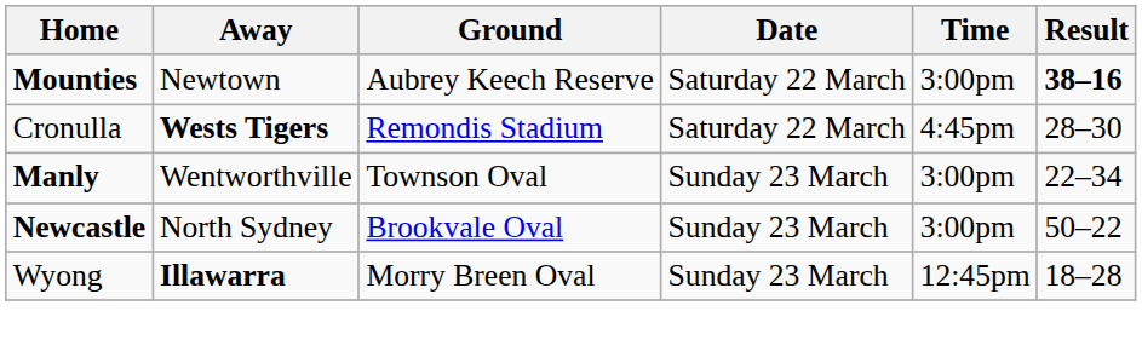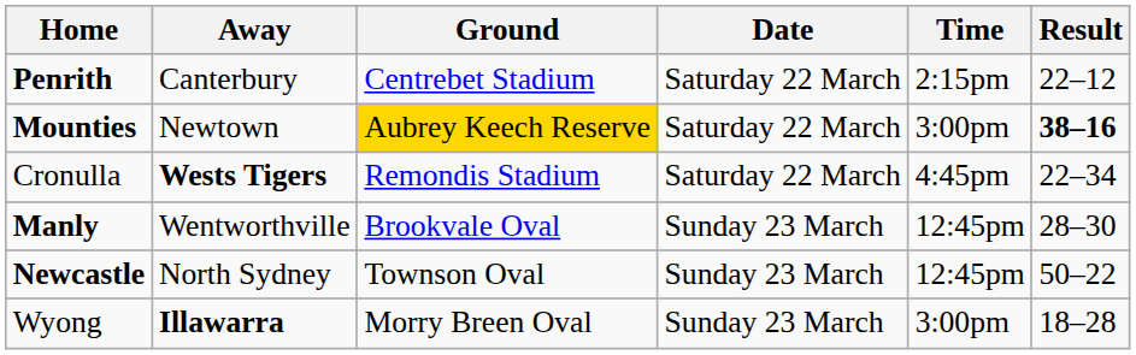+ row: Penrith | Canterbury | Centrebet Stadium | Saturday 22 March | 2:15pm | 22–12
Mounties | Ground: no background -> gold background
Cronulla | Result: 28–30 -> 22–34
Manly | Ground: Townson Oval -> Brookvale Oval
Manly | Time: 3:00pm -> 12:45pm
Manly | Result: 22–34 -> 28–30
Newcastle | Ground: Brookvale Oval -> Townson Oval
Newcastle | Time: 3:00pm -> 12:45pm
Wyong | Time: 12:45pm -> 3:00pm
